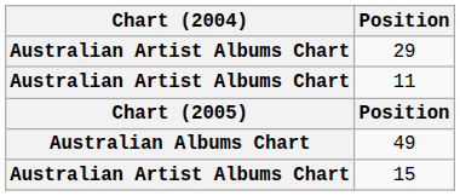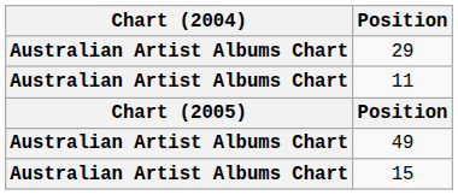49 | Chart (2004): Australian Albums Chart -> Australian Artist Albums Chart
